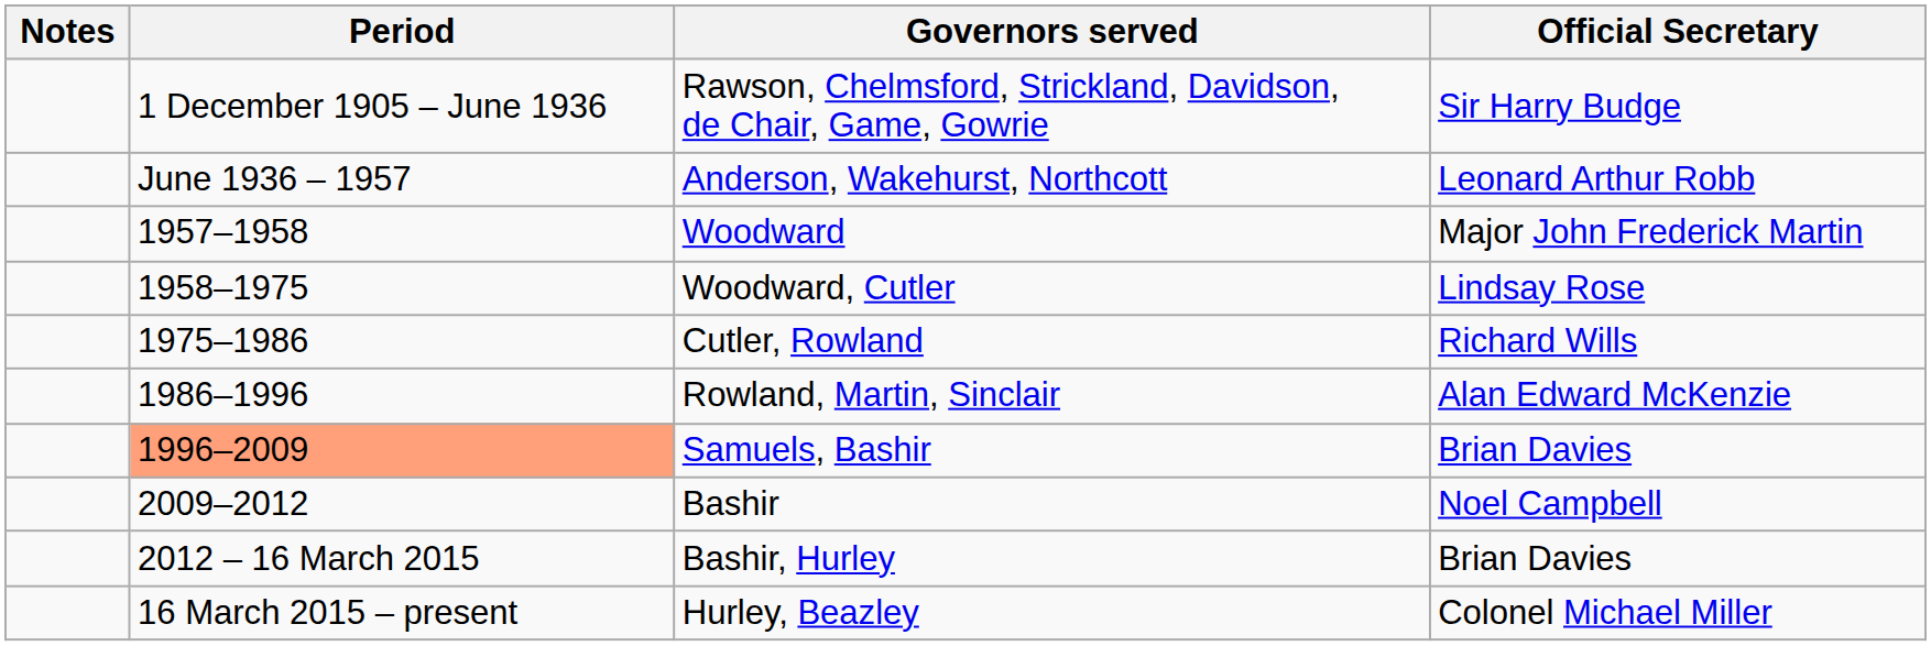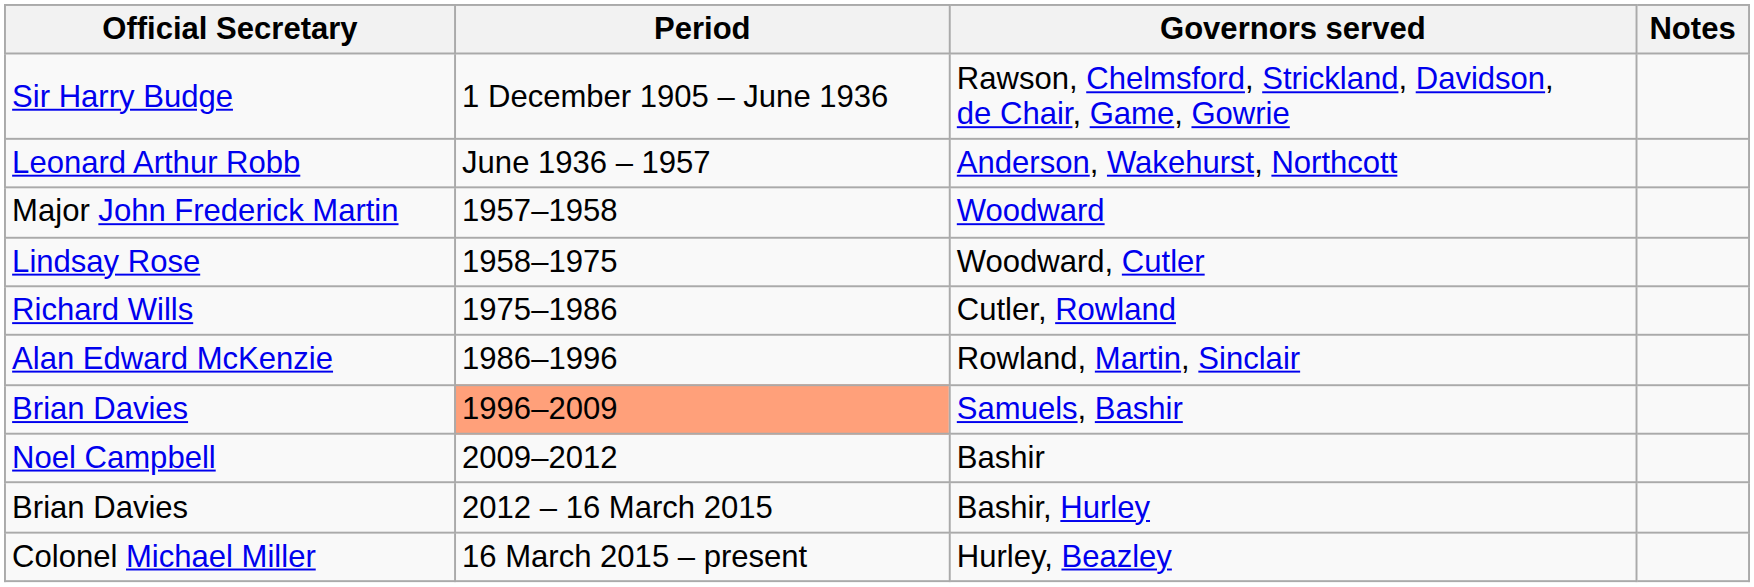columns swapped: Official Secretary <-> Notes
